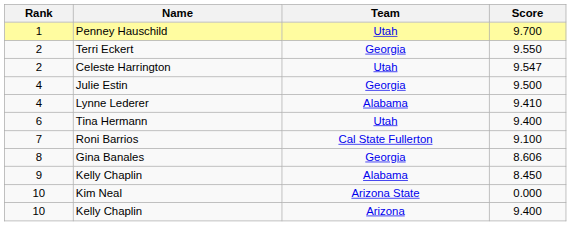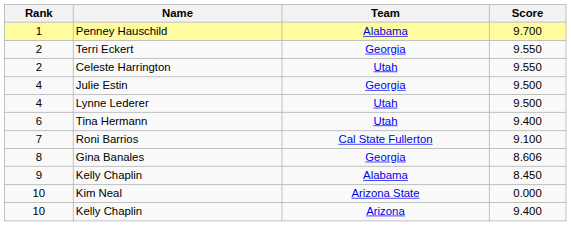Penney Hauschild | Team: Utah -> Alabama
Celeste Harrington | Score: 9.547 -> 9.550
Lynne Lederer | Team: Alabama -> Utah
Lynne Lederer | Score: 9.410 -> 9.500
